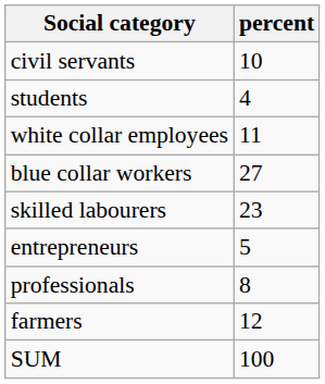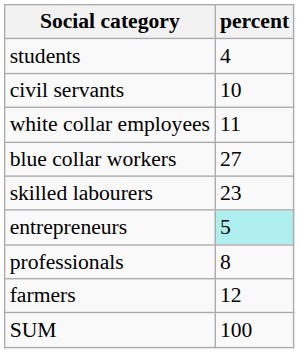rows swapped: students <-> civil servants
entrepreneurs | percent: no background -> paleturquoise background
